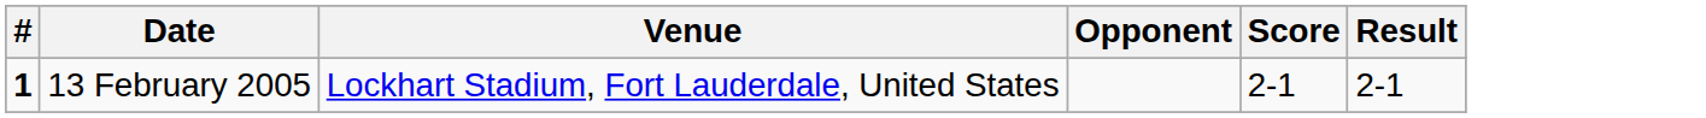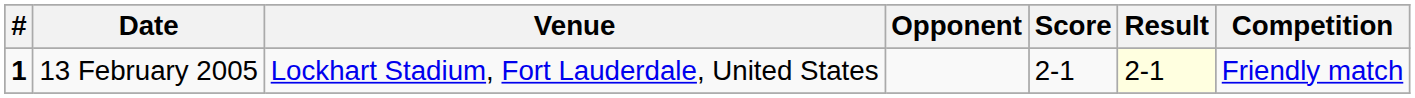+ column: Competition | Friendly match
13 February 2005 | Result: no background -> lightyellow background
